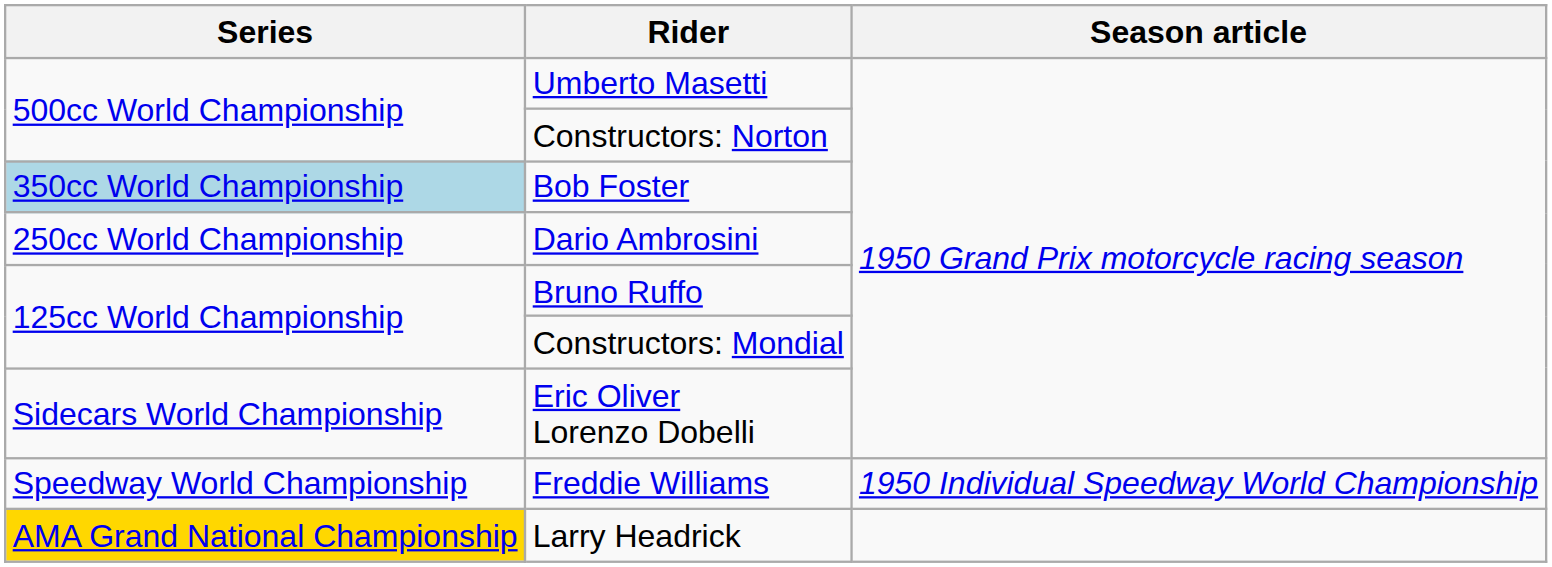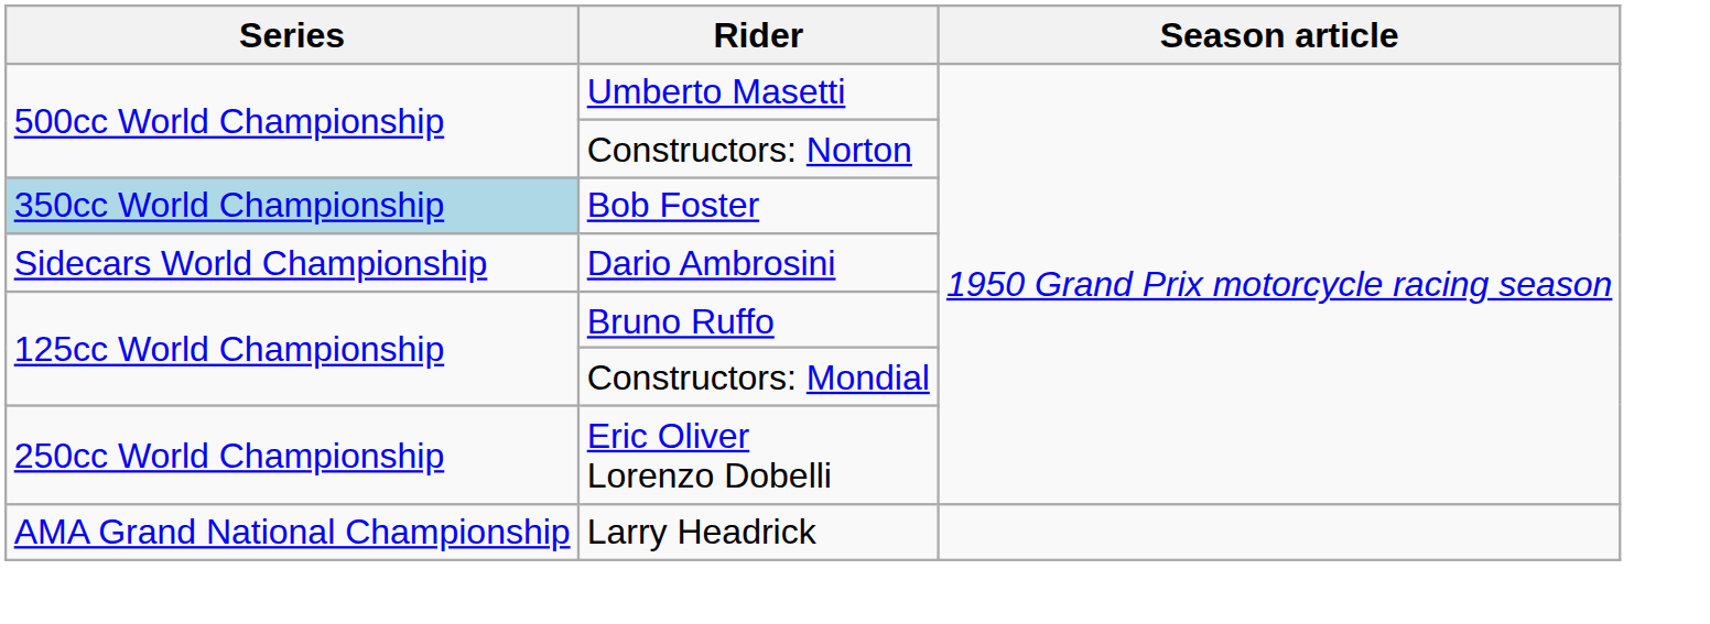Dario Ambrosini | Series: 250cc World Championship -> Sidecars World Championship
Eric Oliver Lorenzo Dobelli | Series: Sidecars World Championship -> 250cc World Championship
- row: Speedway World Championship | Freddie Williams | 1950 Individual Speedway World Championship
Larry Headrick | Series: gold background -> no background
